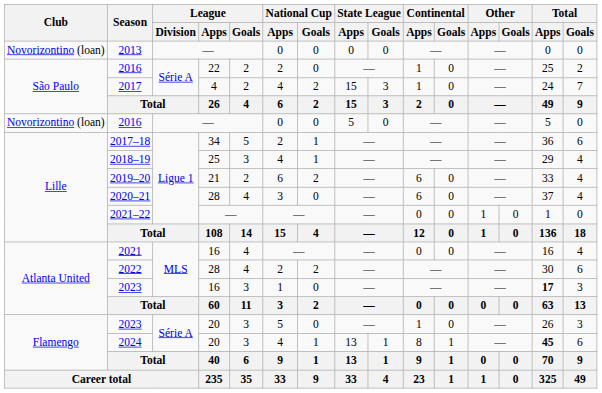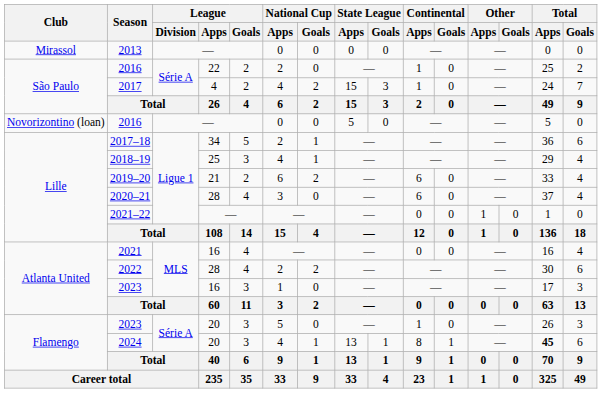2013 | Club: Novorizontino (loan) -> Mirassol
2023 / 16 | Total / Apps: bold -> normal
